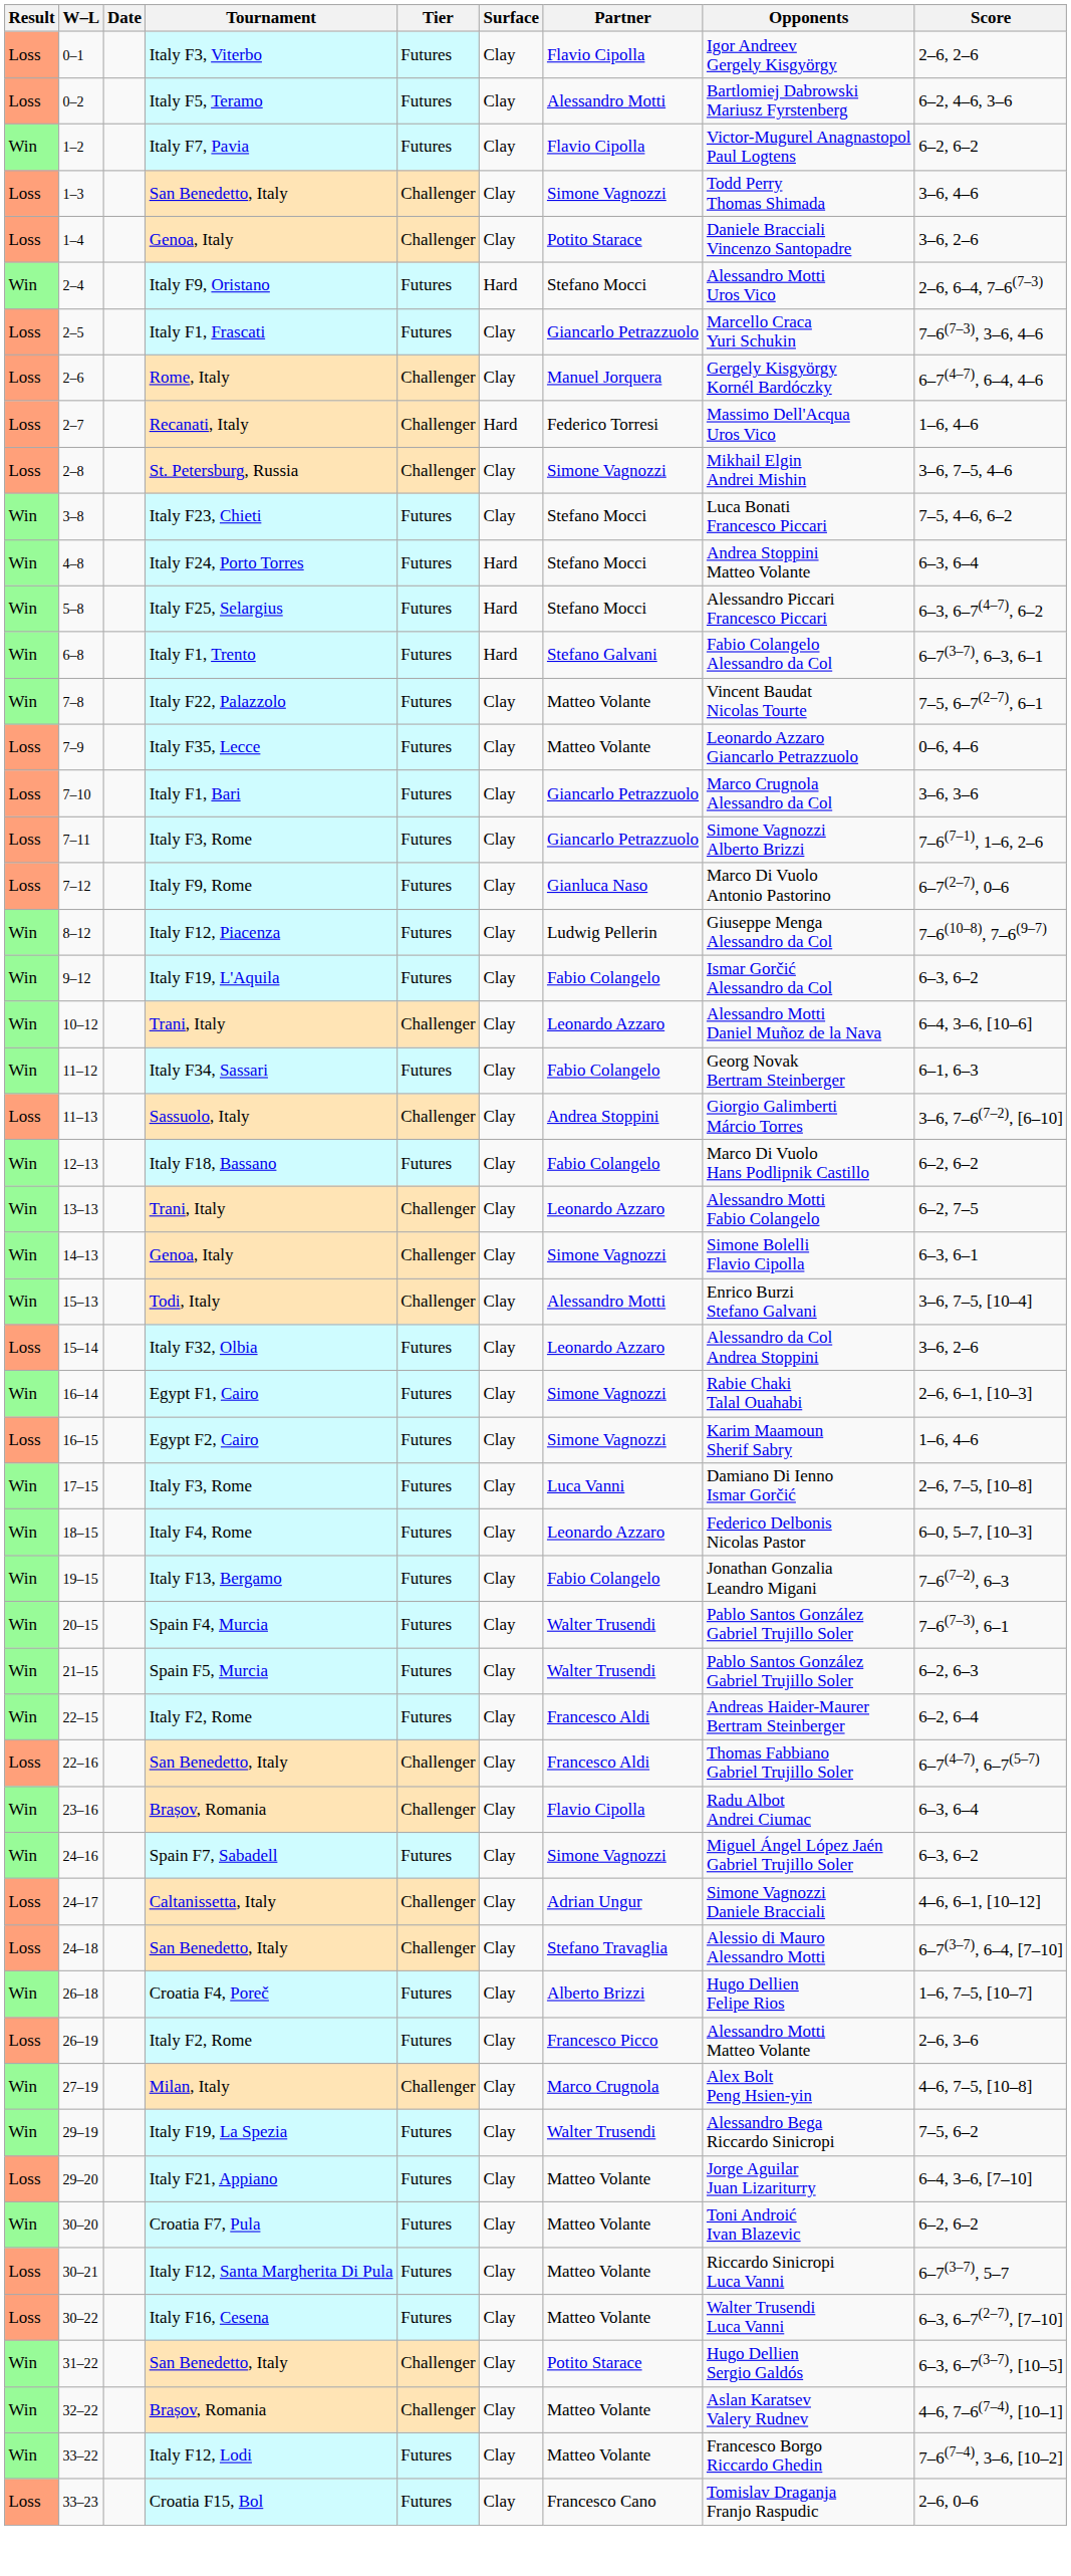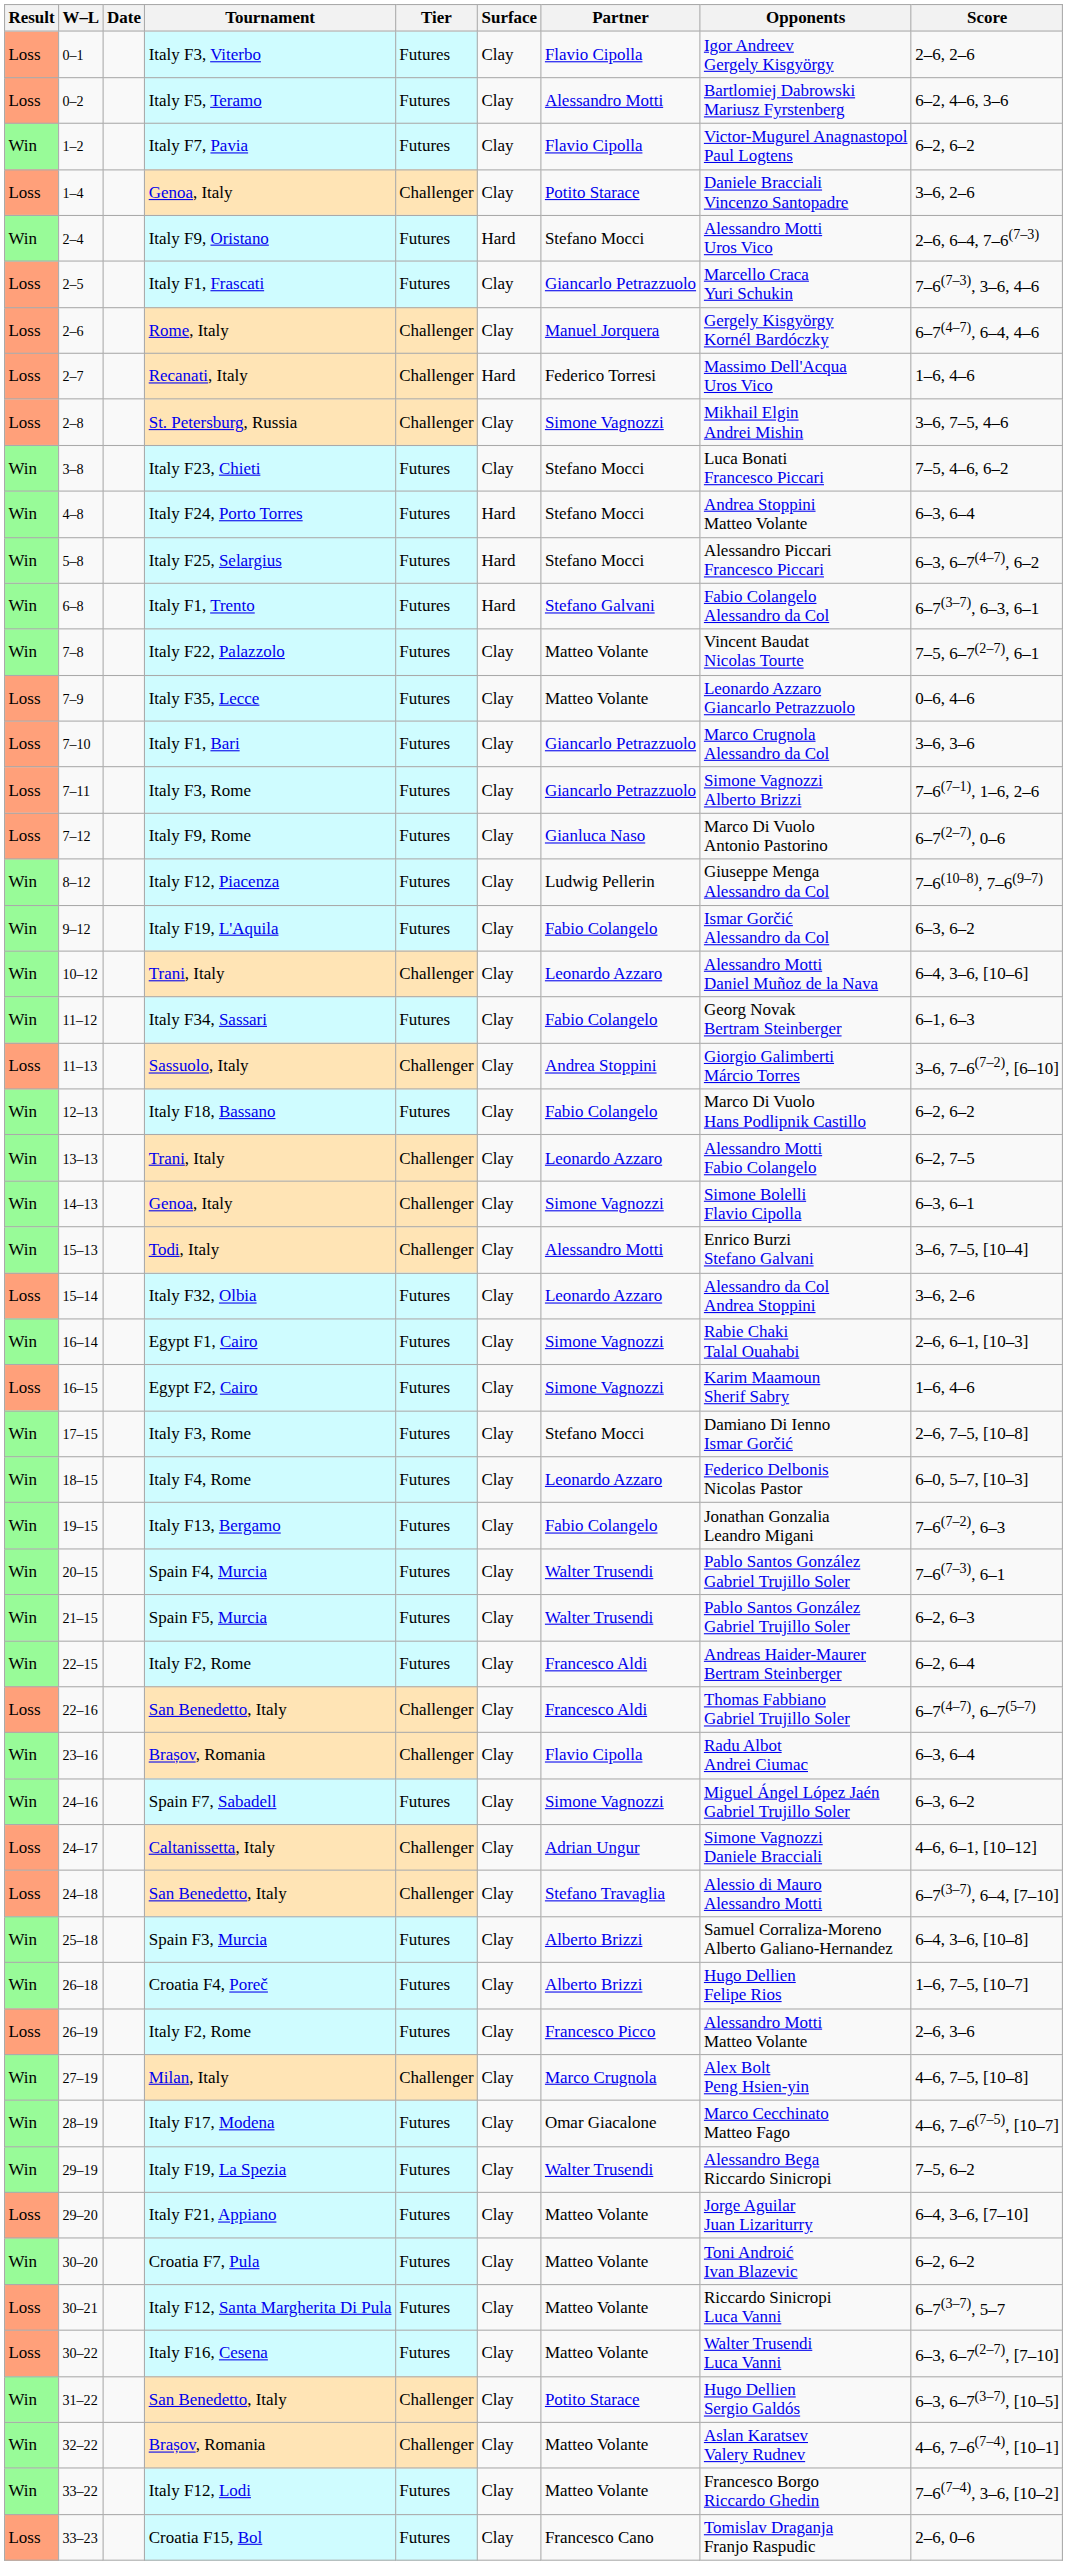- row: Loss | 1–3 | San Benedetto, Italy | Challenger | Clay | Simone Vagnozzi | Todd Perry Thomas Shimada | 3–6, 4–6
17–15 | Partner: Luca Vanni -> Stefano Mocci
+ row: Win | 25–18 | Spain F3, Murcia | Futures | Clay | Alberto Brizzi | Samuel Corraliza-Moreno Alberto Galiano-Hernandez | 6–4, 3–6, [10–8]
+ row: Win | 28–19 | Italy F17, Modena | Futures | Clay | Omar Giacalone | Marco Cecchinato Matteo Fago | 4–6, 7–6(7–5), [10–7]
